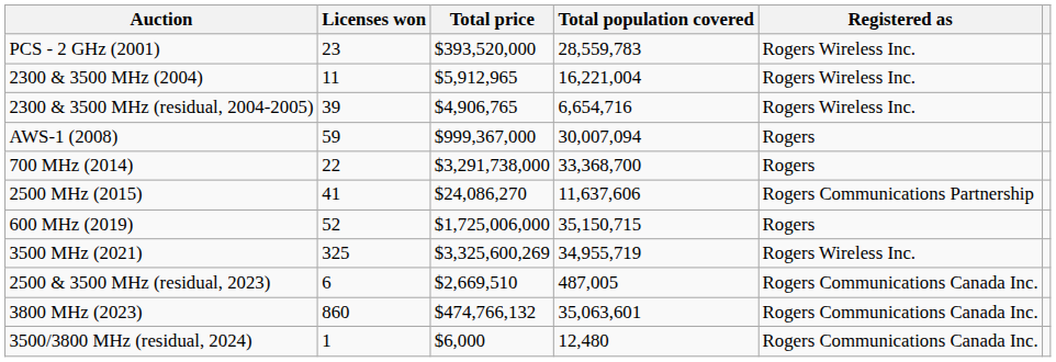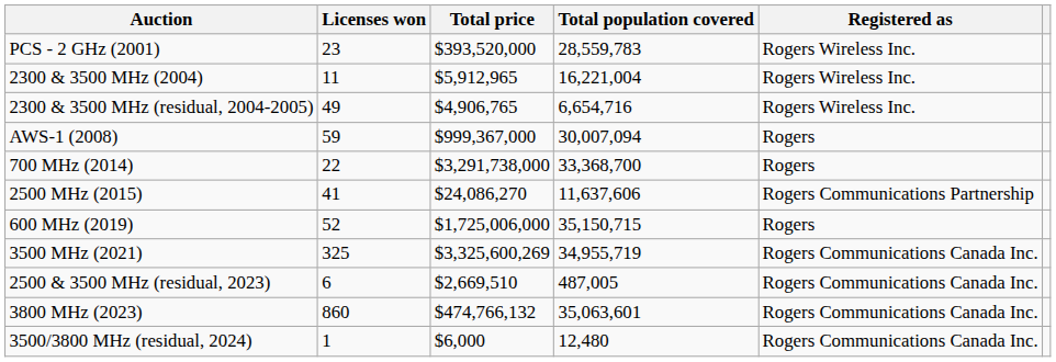2300 & 3500 MHz (residual, 2004-2005) | Licenses won: 39 -> 49
3500 MHz (2021) | Registered as: Rogers Wireless Inc. -> Rogers Communications Canada Inc.
